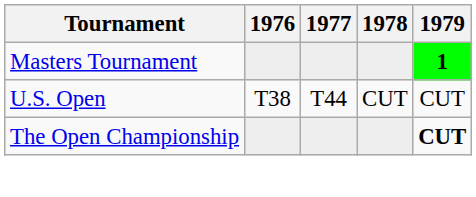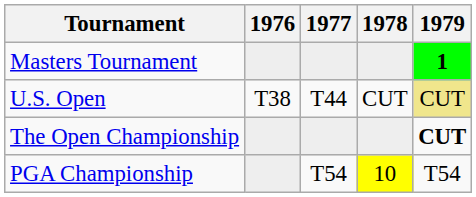U.S. Open | 1979: no background -> khaki background
+ row: PGA Championship | T54 | 10 | T54
